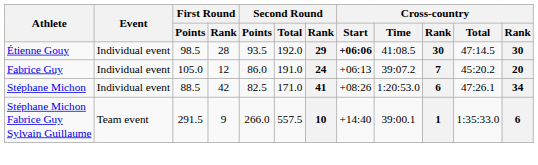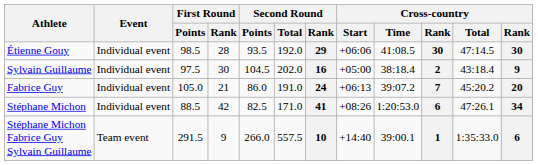Étienne Gouy | Cross-country / Start: bold -> normal
+ row: Sylvain Guillaume | Individual event | 97.5 | 30 | 104.5 | 202.0 | 16 | +05:00 | 38:18.4 | 2 | 43:18.4 | 9
Fabrice Guy | First Round / Rank: 12 -> 21
